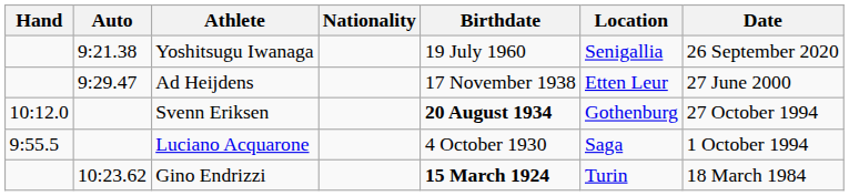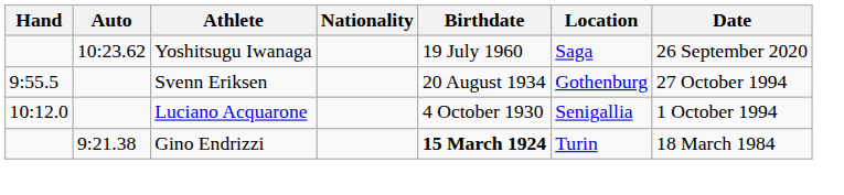Yoshitsugu Iwanaga | Auto: 9:21.38 -> 10:23.62
Yoshitsugu Iwanaga | Location: Senigallia -> Saga
- row: 9:29.47 | Ad Heijdens | 17 November 1938 | Etten Leur | 27 June 2000
Svenn Eriksen | Hand: 10:12.0 -> 9:55.5
Svenn Eriksen | Birthdate: bold -> normal
Luciano Acquarone | Hand: 9:55.5 -> 10:12.0
Luciano Acquarone | Location: Saga -> Senigallia
Gino Endrizzi | Auto: 10:23.62 -> 9:21.38
